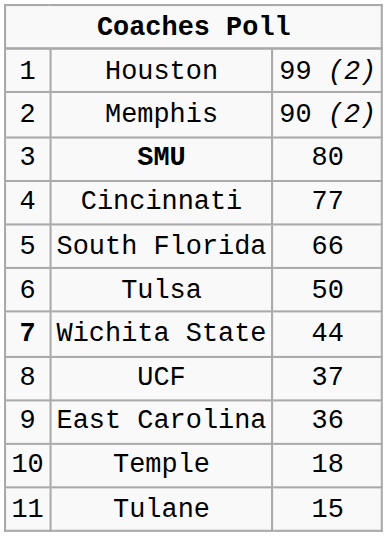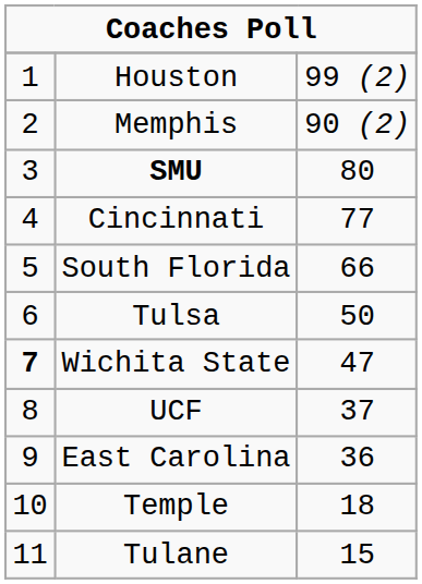Wichita State | column 3: 44 -> 47
